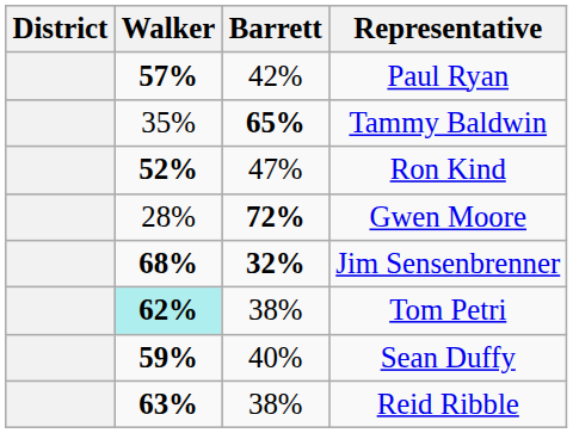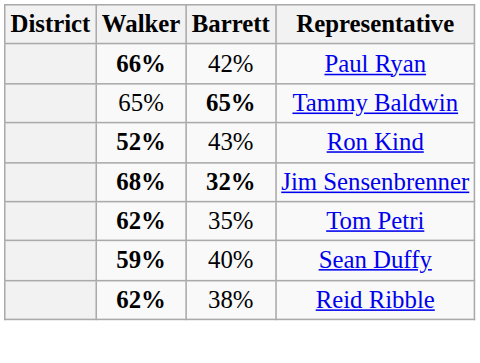Paul Ryan | Walker: 57% -> 66%
Tammy Baldwin | Walker: 35% -> 65%
Ron Kind | Barrett: 47% -> 43%
- row: 28% | 72% | Gwen Moore
Tom Petri | Walker: paleturquoise background -> no background
Tom Petri | Barrett: 38% -> 35%
Reid Ribble | Walker: 63% -> 62%
